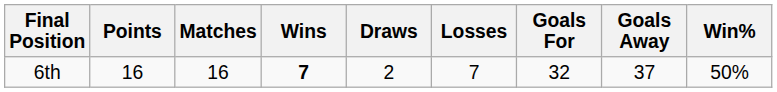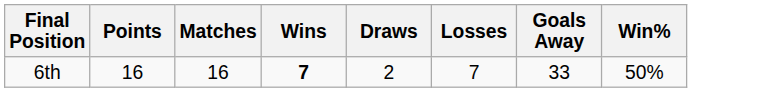- column: Goals For | 32
6th | Goals Away: 37 -> 33
